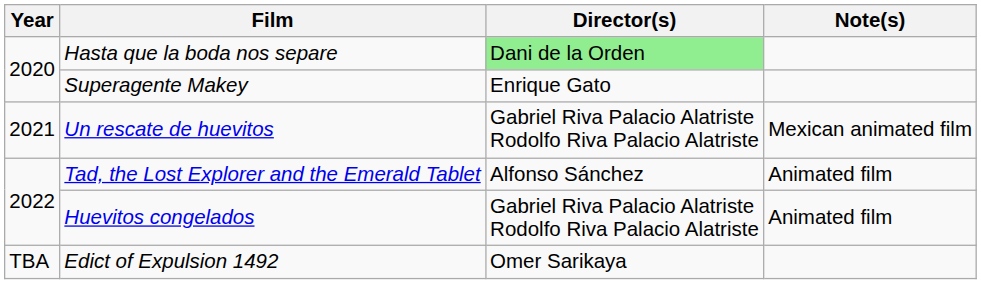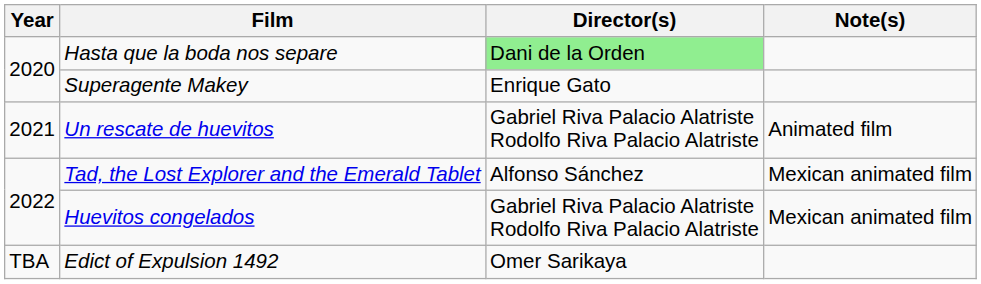Un rescate de huevitos | Note(s): Mexican animated film -> Animated film
Tad, the Lost Explorer and the Emerald Tablet | Note(s): Animated film -> Mexican animated film
Huevitos congelados | Note(s): Animated film -> Mexican animated film
